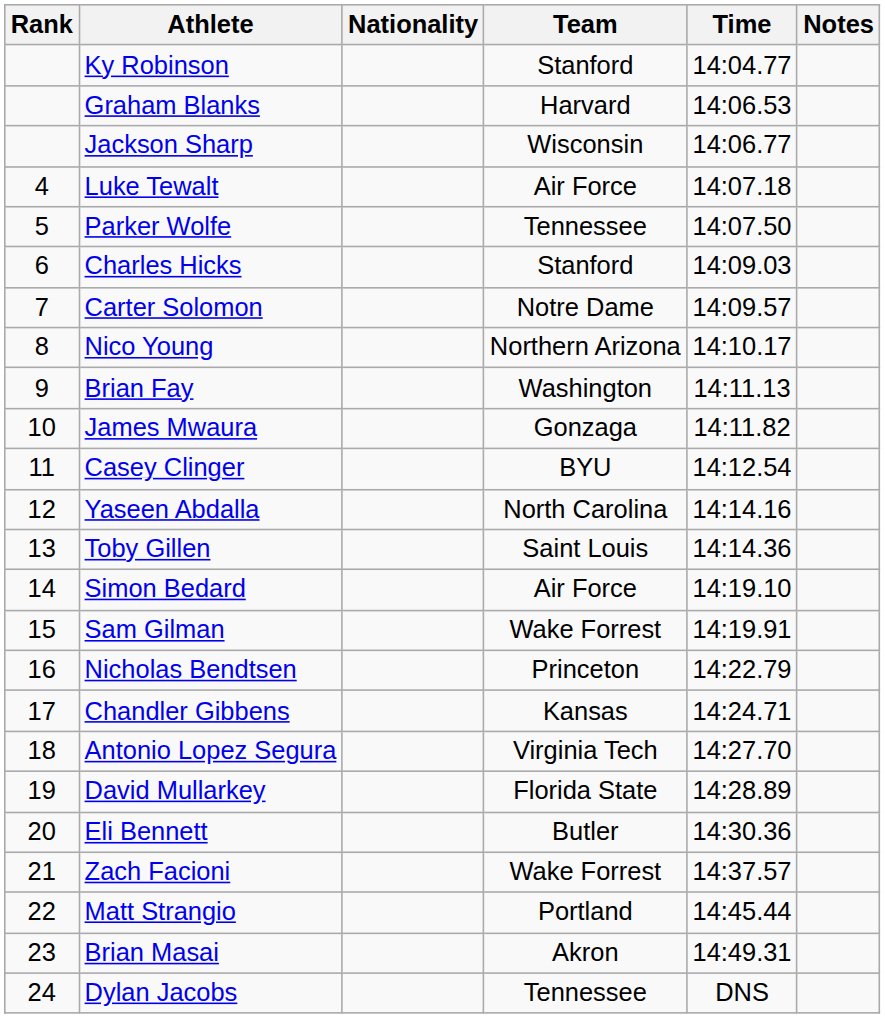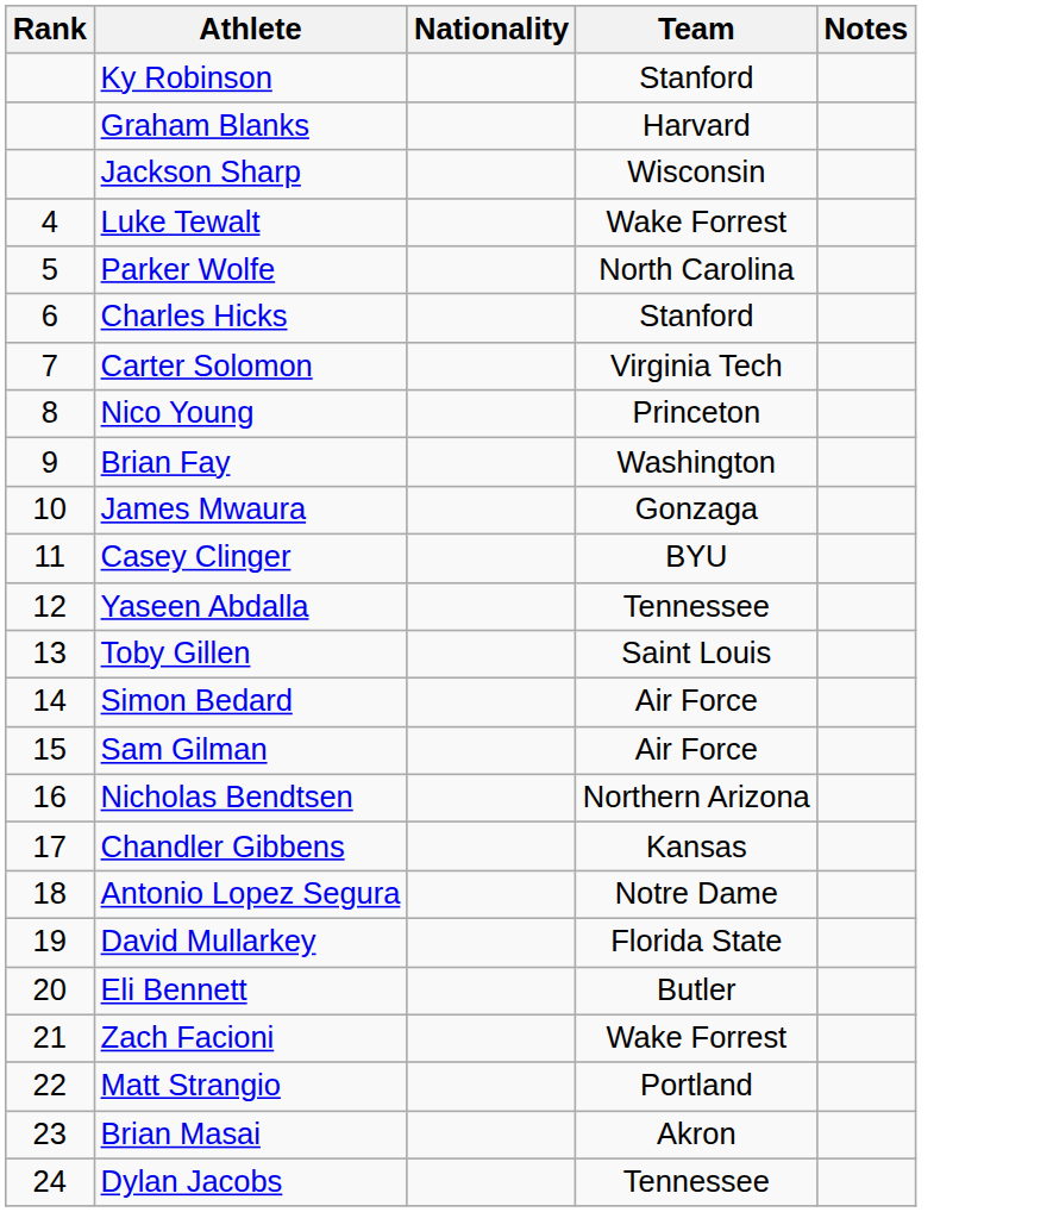- column: Time | 14:04.77 | 14:06.53 | 14:06.77 | 14:07.18 | 14:07.50 | 14:09.03 | 14:09.57 | 14:10.17 | 14:11.13 | 14:11.82 | 14:12.54 | 14:14.16 | 14:14.36 | 14:19.10 | 14:19.91 | 14:22.79 | 14:24.71 | 14:27.70 | 14:28.89 | 14:30.36 | 14:37.57 | 14:45.44 | 14:49.31 | DNS
Luke Tewalt | Team: Air Force -> Wake Forrest
Parker Wolfe | Team: Tennessee -> North Carolina
Carter Solomon | Team: Notre Dame -> Virginia Tech
Nico Young | Team: Northern Arizona -> Princeton
Yaseen Abdalla | Team: North Carolina -> Tennessee
Sam Gilman | Team: Wake Forrest -> Air Force
Nicholas Bendtsen | Team: Princeton -> Northern Arizona
Antonio Lopez Segura | Team: Virginia Tech -> Notre Dame
